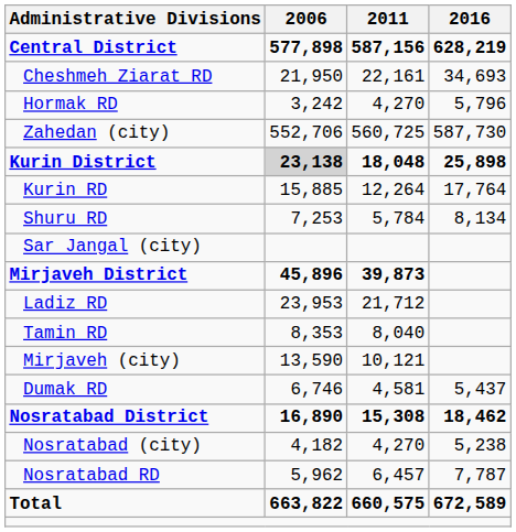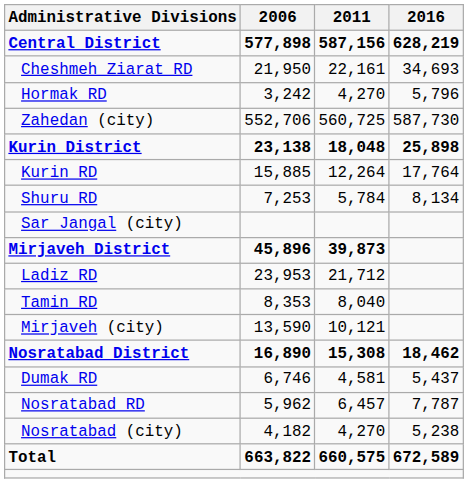Kurin District | 2006: lightgrey background -> no background
rows swapped: Nosratabad District <-> Dumak RD
rows swapped: Nosratabad RD <-> Nosratabad (city)
